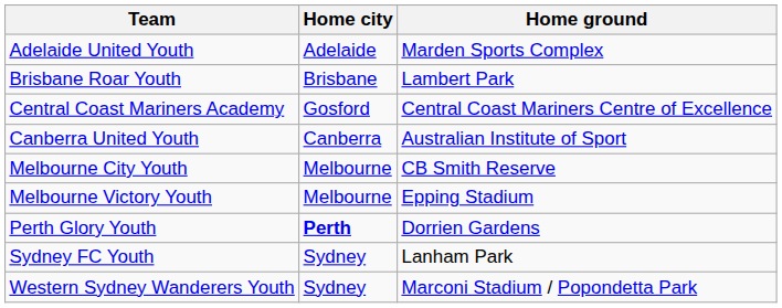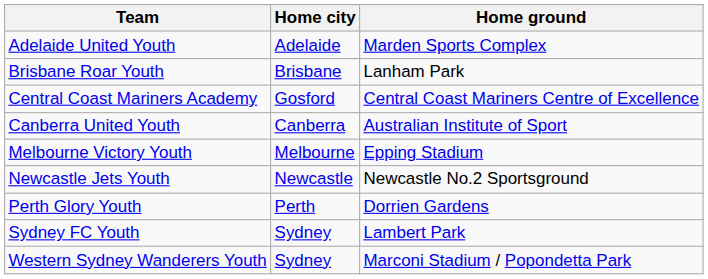Brisbane Roar Youth | Home ground: Lambert Park -> Lanham Park
- row: Melbourne City Youth | Melbourne | CB Smith Reserve
+ row: Newcastle Jets Youth | Newcastle | Newcastle No.2 Sportsground
Perth Glory Youth | Home city: bold -> normal
Sydney FC Youth | Home ground: Lanham Park -> Lambert Park
